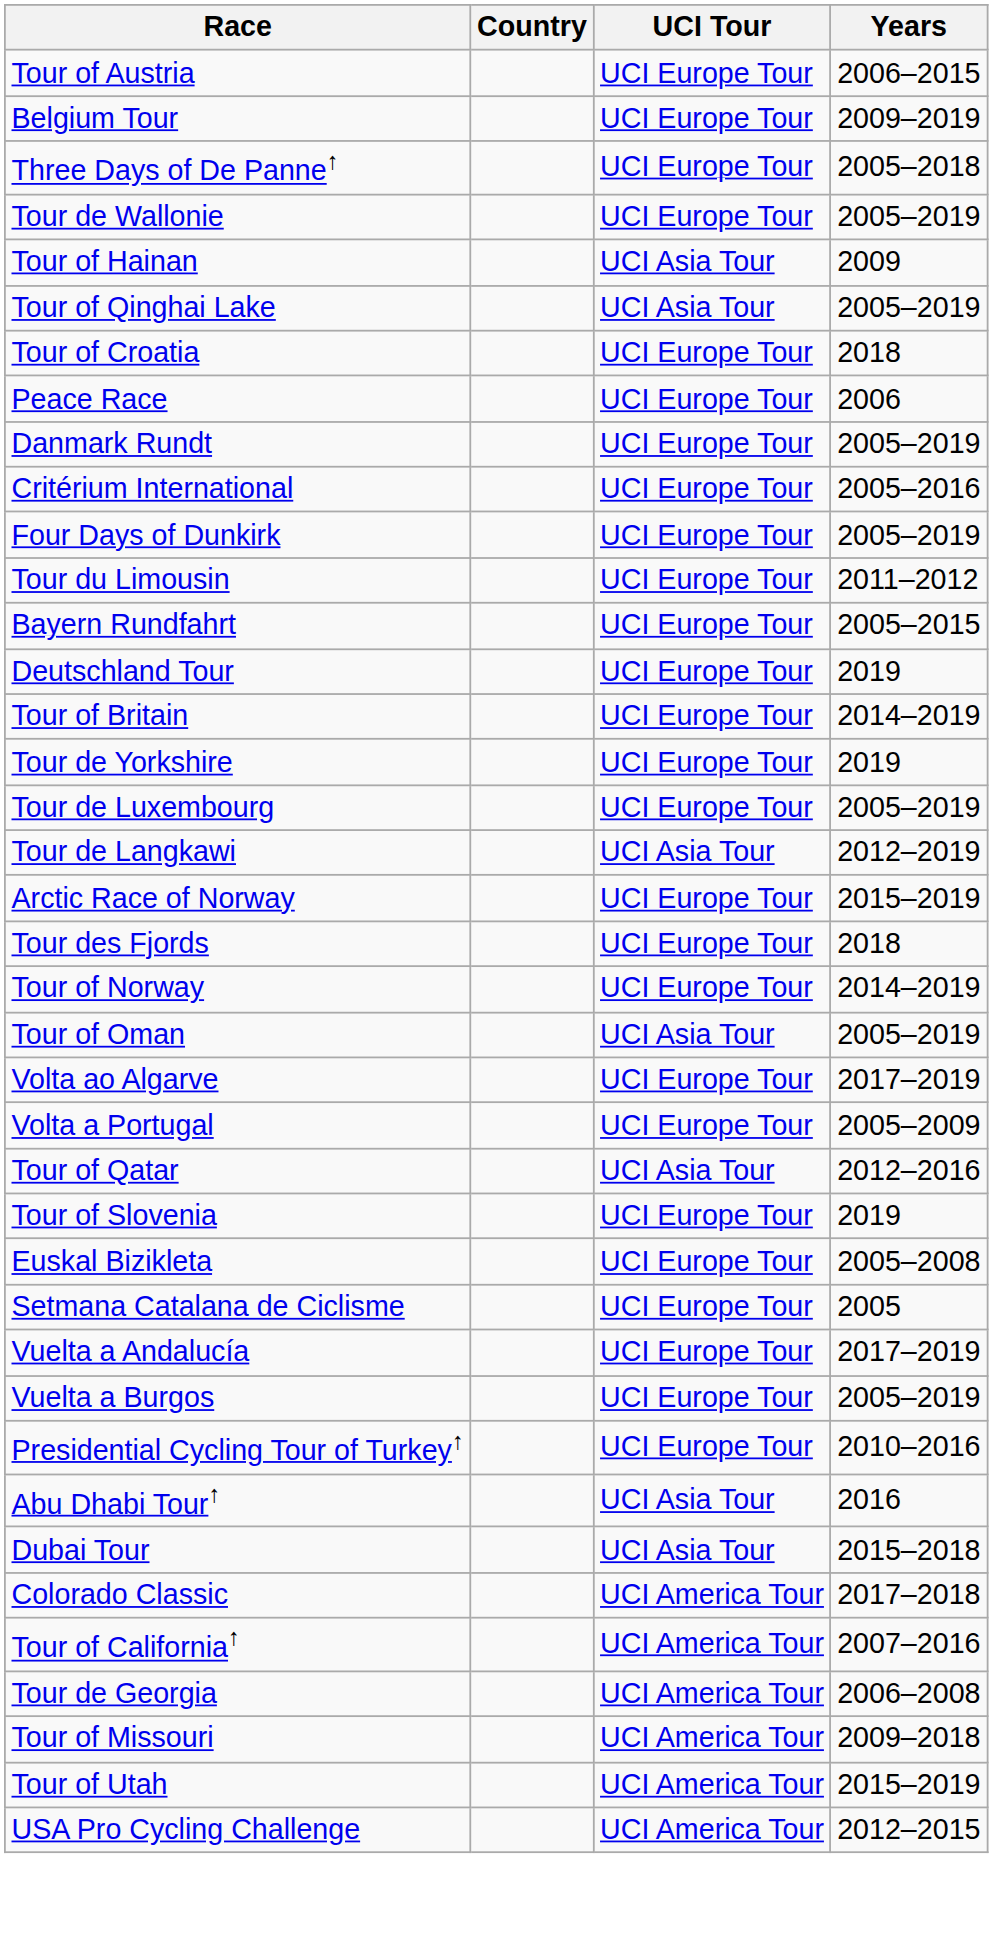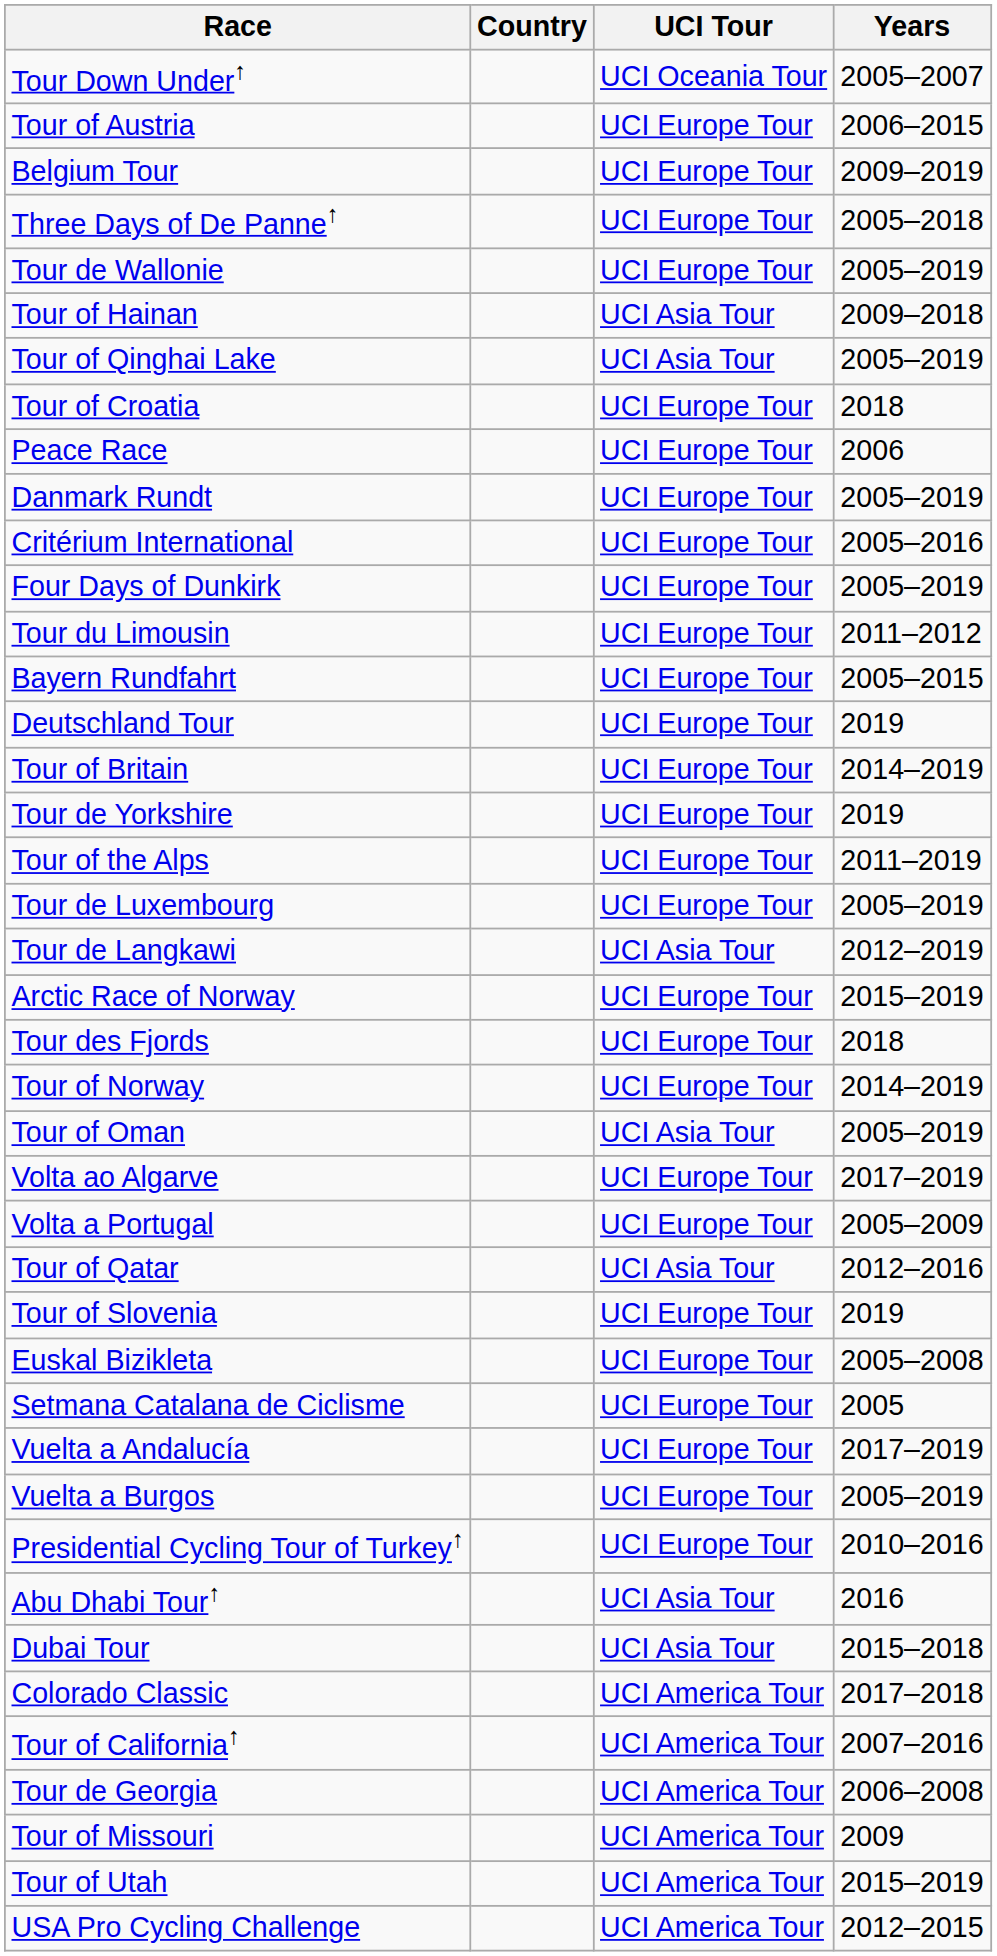+ row: Tour Down Under↑ | UCI Oceania Tour | 2005–2007
Tour of Hainan | Years: 2009 -> 2009–2018
+ row: Tour of the Alps | UCI Europe Tour | 2011–2019
Tour of Missouri | Years: 2009–2018 -> 2009
